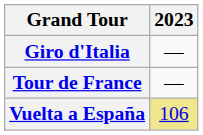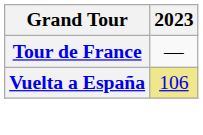- row: Giro d'Italia | —
